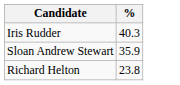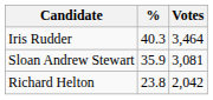+ column: Votes | 3,464 | 3,081 | 2,042
